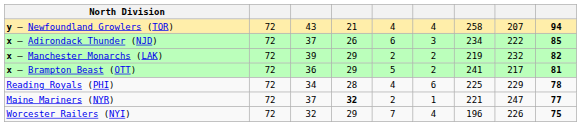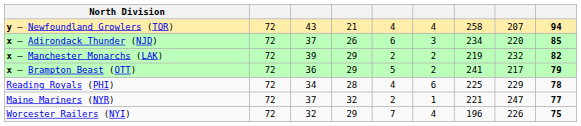x – Adirondack Thunder (NJD) | column 8: 222 -> 220
x – Brampton Beast (OTT) | column 9: 81 -> 79
Maine Mariners (NYR) | column 4: bold -> normal
